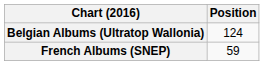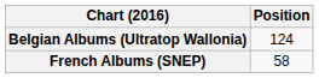French Albums (SNEP) | Position: 59 -> 58
